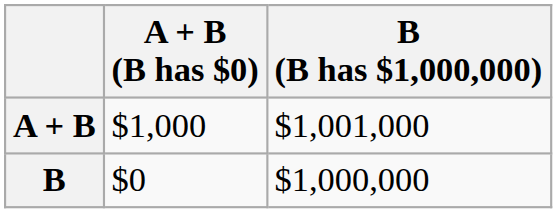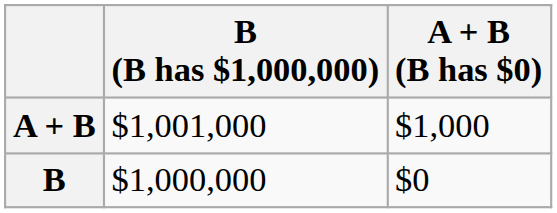columns swapped: A + B (B has $0) <-> B (B has $1,000,000)
